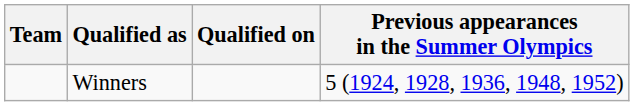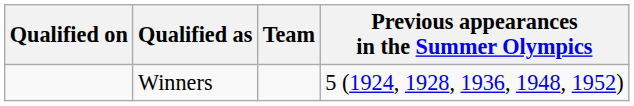columns swapped: Team <-> Qualified on
